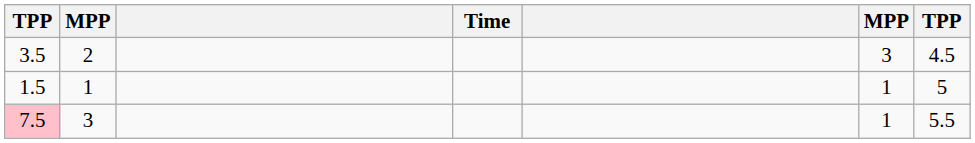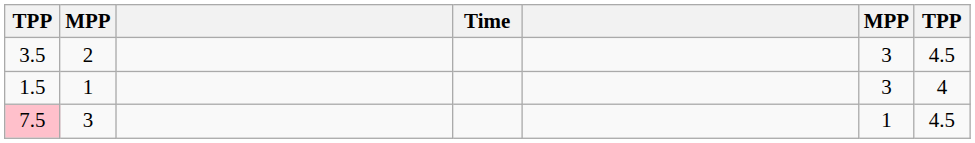1.5 | column 6: 1 -> 3
1.5 | column 7: 5 -> 4
7.5 | column 7: 5.5 -> 4.5
